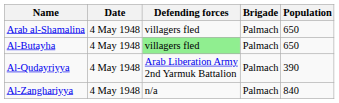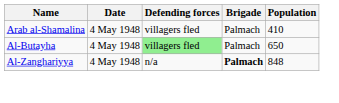Arab al-Shamalina | Population: 650 -> 410
- row: Al-Qudayriyya | 4 May 1948 | Arab Liberation Army 2nd Yarmuk Battalion | Palmach | 390
Al-Zanghariyya | Brigade: normal -> bold
Al-Zanghariyya | Population: 840 -> 848
